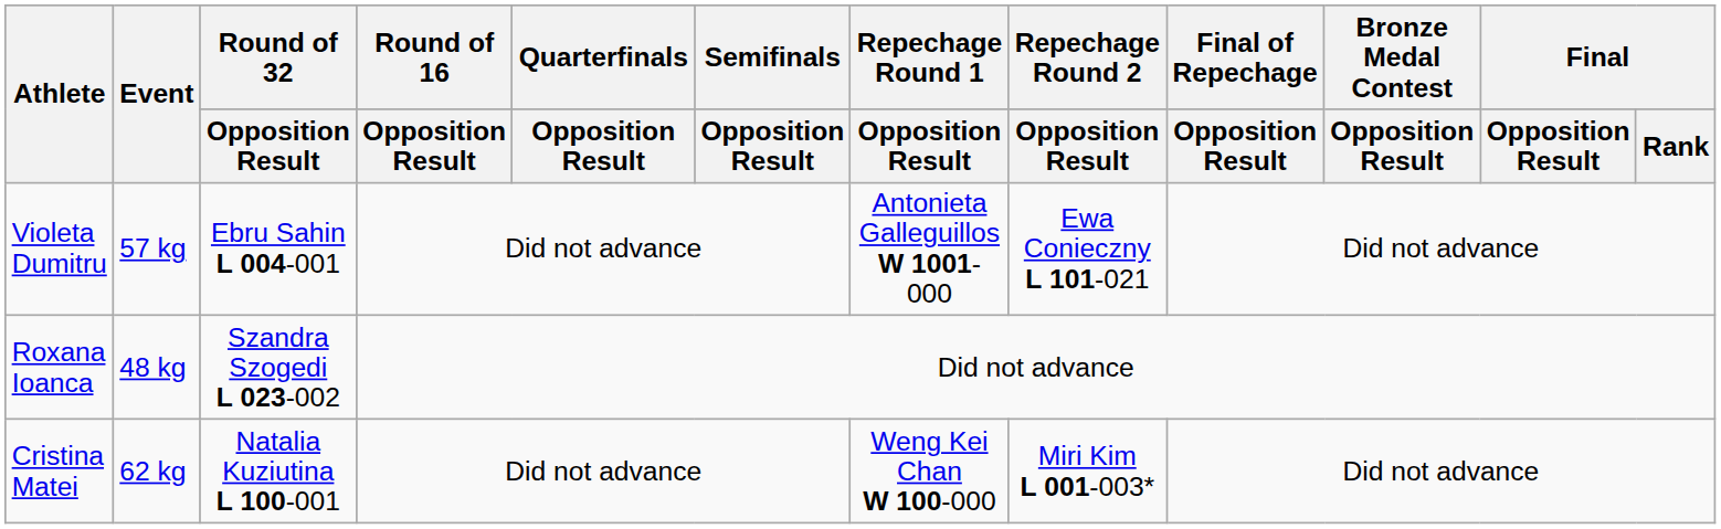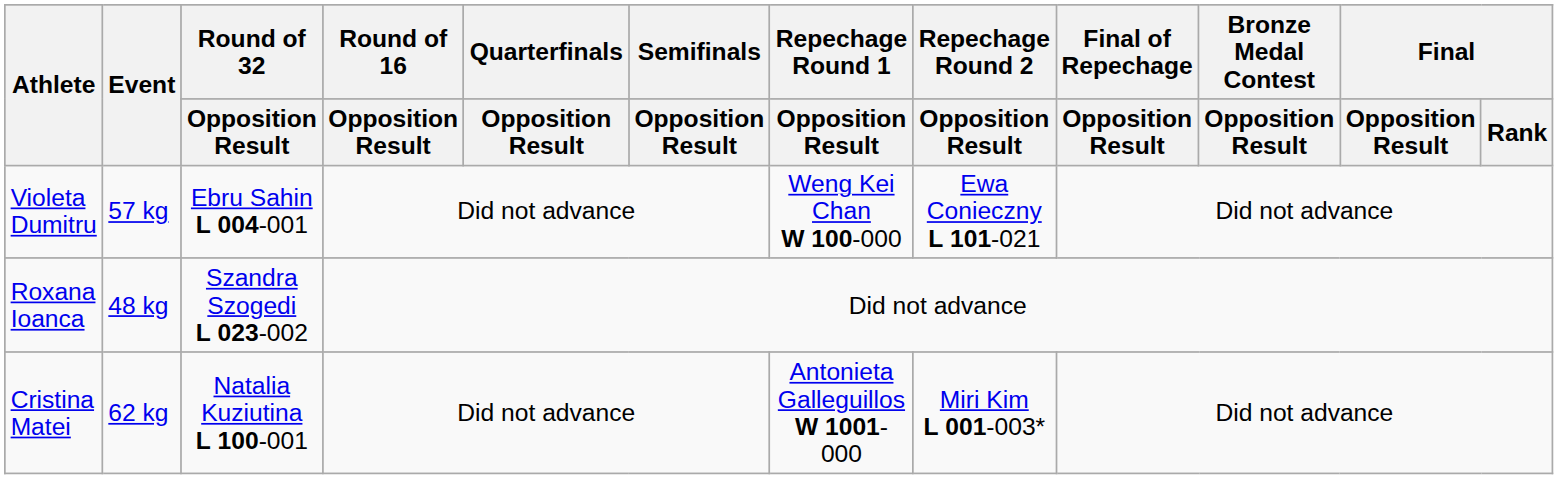Violeta Dumitru | Repechage Round 1 / Opposition Result: Antonieta Galleguillos W 1001-000 -> Weng Kei Chan W 100-000
Cristina Matei | Repechage Round 1 / Opposition Result: Weng Kei Chan W 100-000 -> Antonieta Galleguillos W 1001-000
